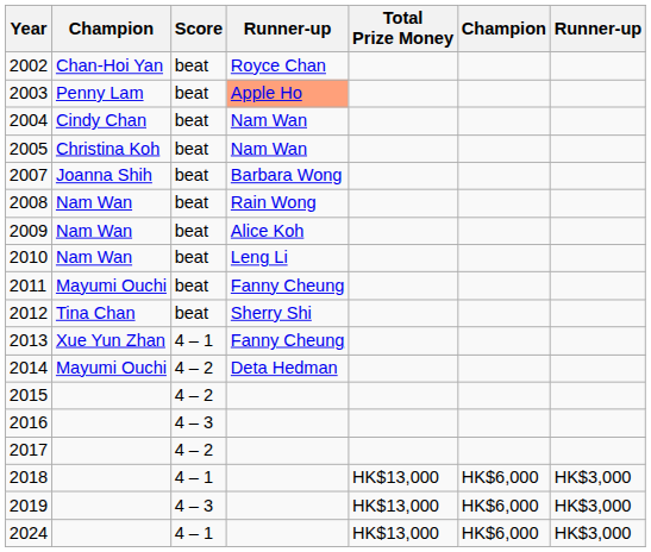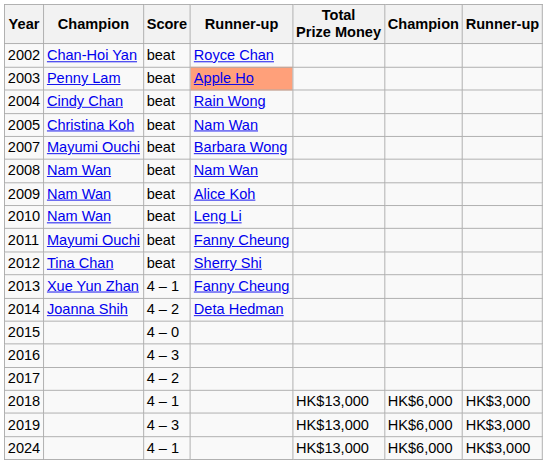2004 | column 4: Nam Wan -> Rain Wong
2007 | column 2: Joanna Shih -> Mayumi Ouchi
2008 | column 4: Rain Wong -> Nam Wan
2014 | column 2: Mayumi Ouchi -> Joanna Shih
2015 | Score: 4 – 2 -> 4 – 0
